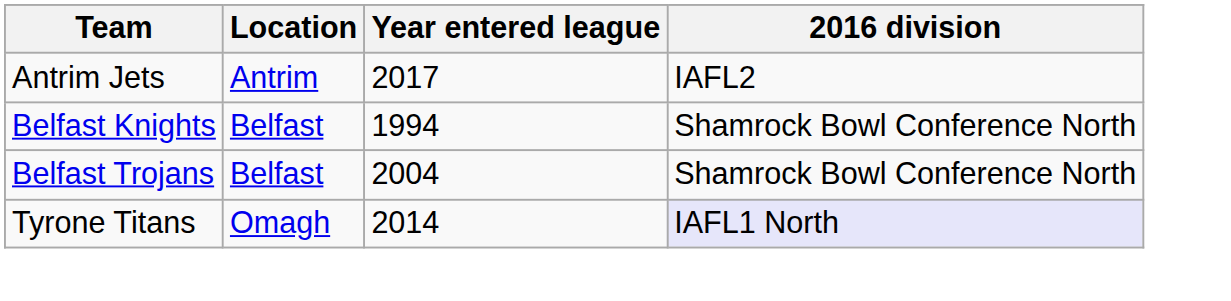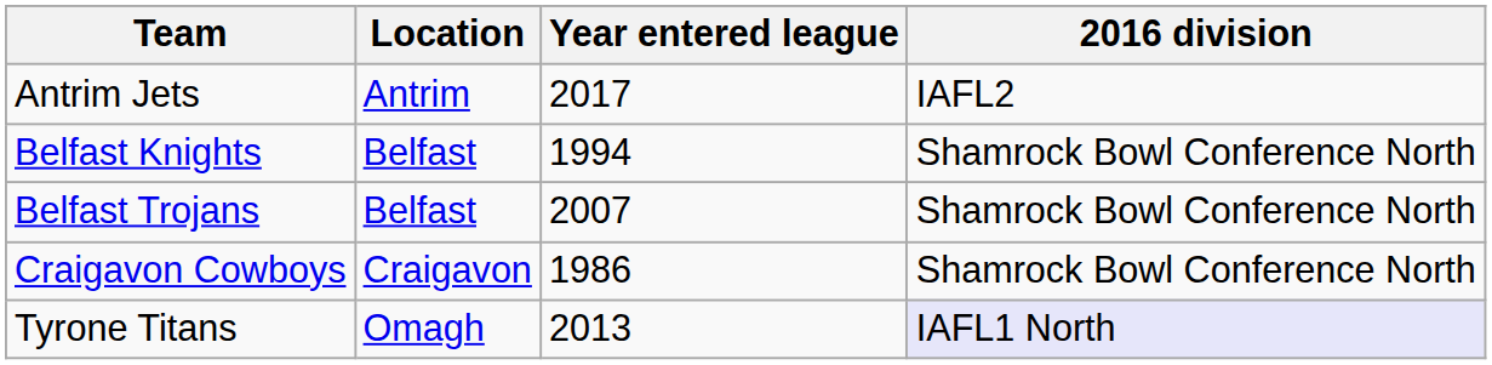Belfast Trojans | Year entered league: 2004 -> 2007
+ row: Craigavon Cowboys | Craigavon | 1986 | Shamrock Bowl Conference North
Tyrone Titans | Year entered league: 2014 -> 2013
